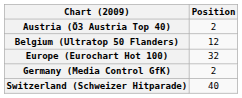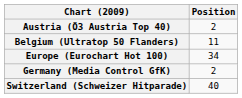Belgium (Ultratop 50 Flanders) | Position: 12 -> 11
Europe (Eurochart Hot 100) | Position: 32 -> 34
